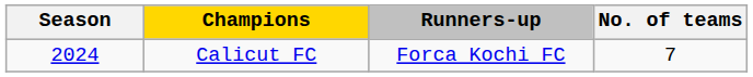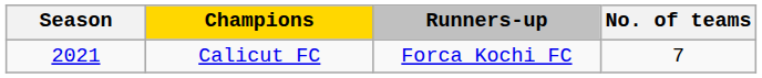Calicut FC | Season: 2024 -> 2021
